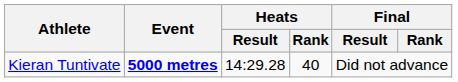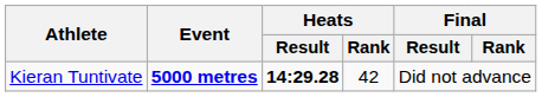Kieran Tuntivate | Heats / Result: normal -> bold
Kieran Tuntivate | Heats / Rank: 40 -> 42
